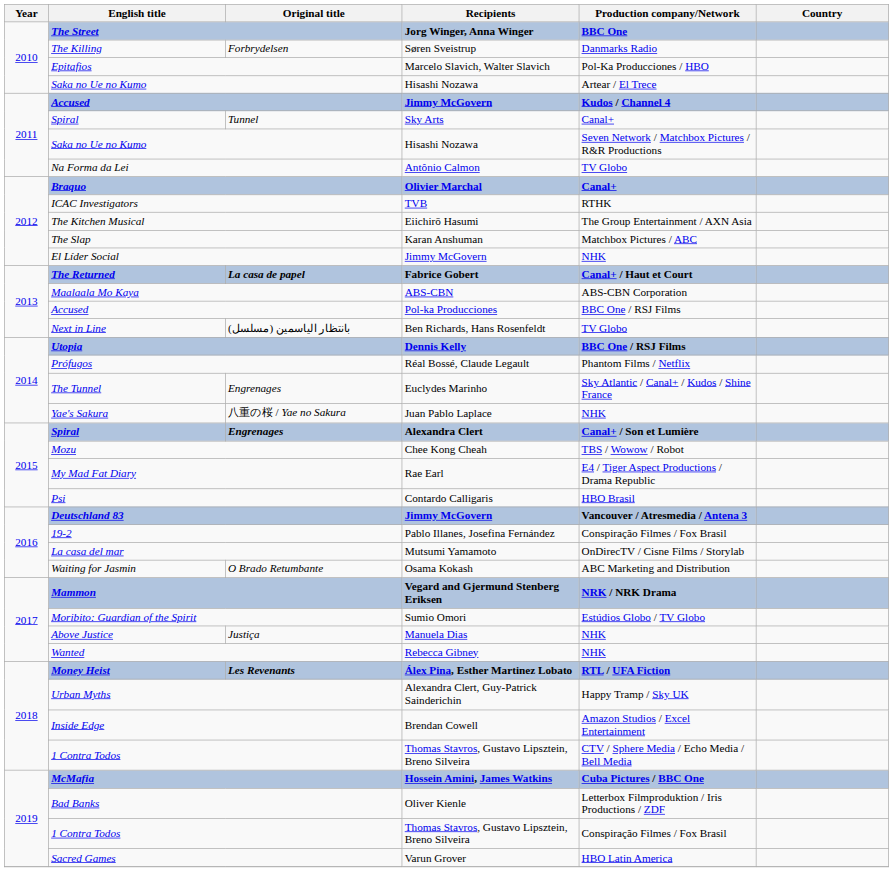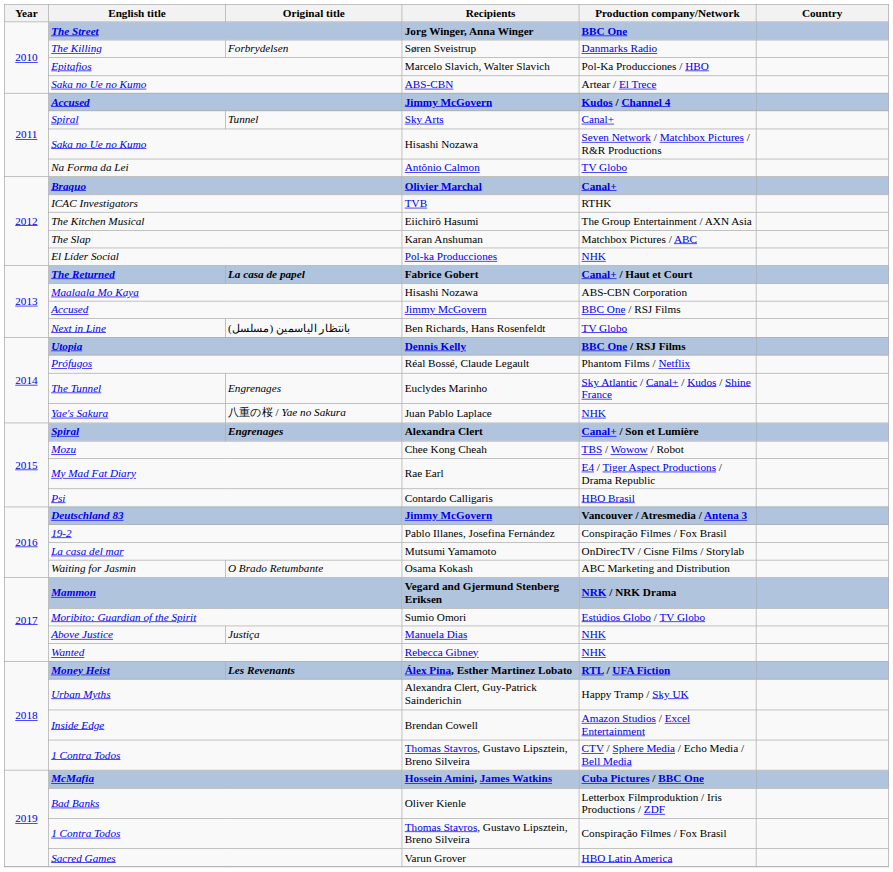2010 / Saka no Ue no Kumo | Recipients: Hisashi Nozawa -> ABS-CBN
El Líder Social | Recipients: Jimmy McGovern -> Pol-ka Producciones
Maalaala Mo Kaya | Recipients: ABS-CBN -> Hisashi Nozawa
2013 / Accused | Recipients: Pol-ka Producciones -> Jimmy McGovern
